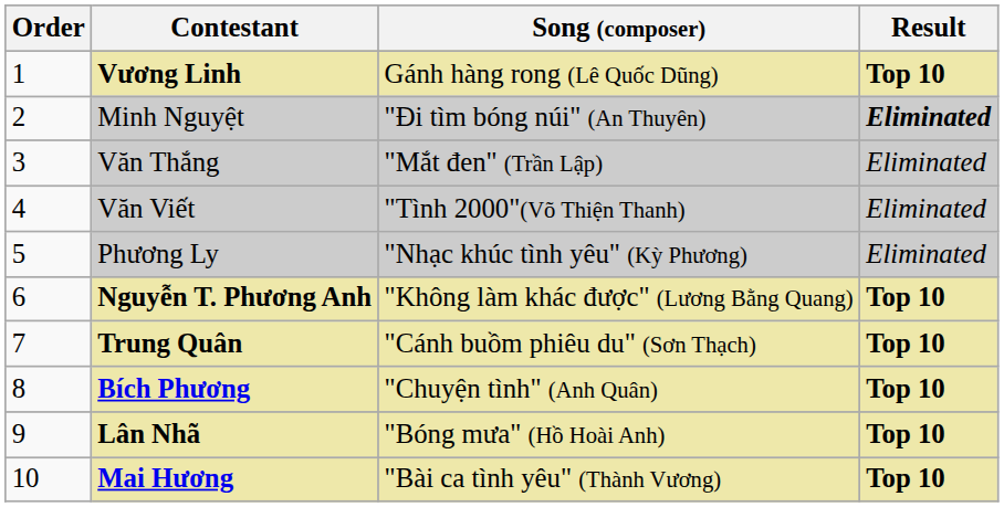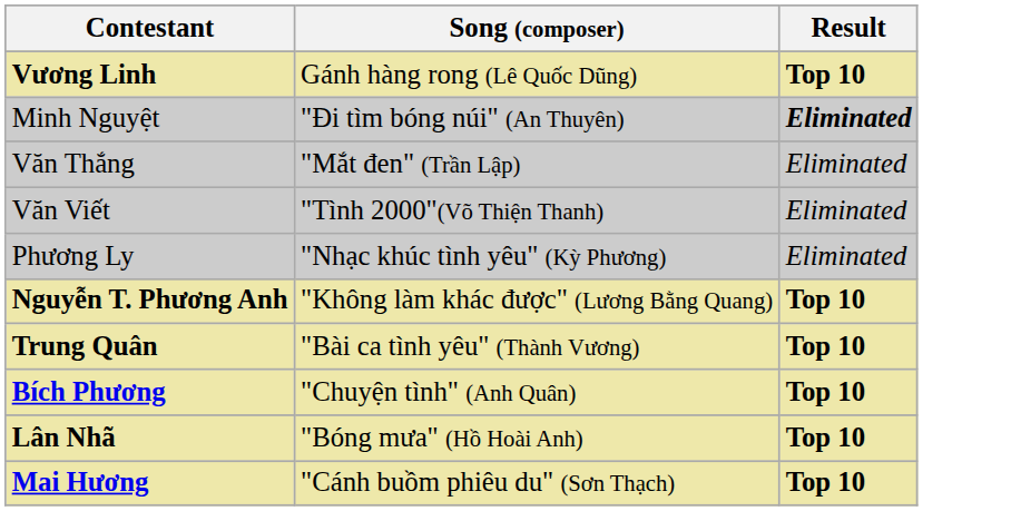- column: Order | 1 | 2 | 3 | 4 | 5 | 6 | 7 | 8 | 9 | 10
Trung Quân | Song (composer): "Cánh buồm phiêu du" (Sơn Thạch) -> "Bài ca tình yêu" (Thành Vương)
Mai Hương | Song (composer): "Bài ca tình yêu" (Thành Vương) -> "Cánh buồm phiêu du" (Sơn Thạch)
